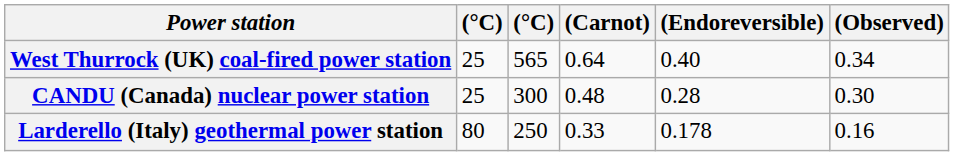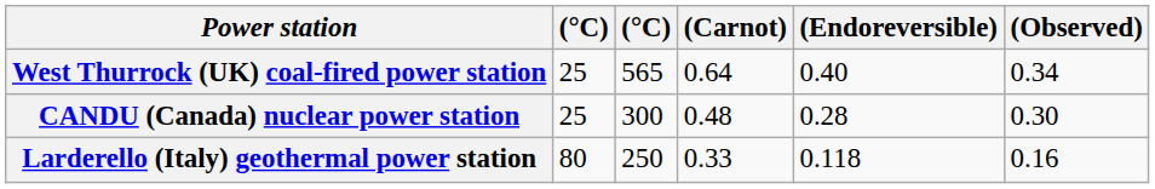Larderello (Italy) geothermal power station | (Endoreversible): 0.178 -> 0.118
